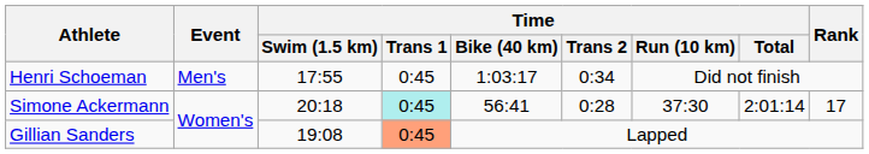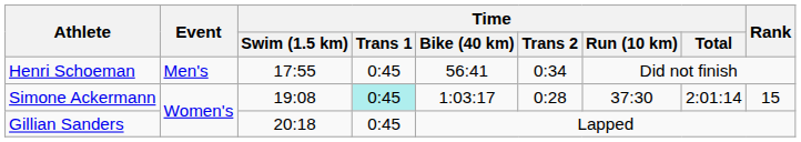Henri Schoeman | Time / Bike (40 km): 1:03:17 -> 56:41
Simone Ackermann | Time / Swim (1.5 km): 20:18 -> 19:08
Simone Ackermann | Time / Bike (40 km): 56:41 -> 1:03:17
Simone Ackermann | Rank: 17 -> 15
Gillian Sanders | Time / Swim (1.5 km): 19:08 -> 20:18
Gillian Sanders | Time / Trans 1: lightsalmon background -> no background
